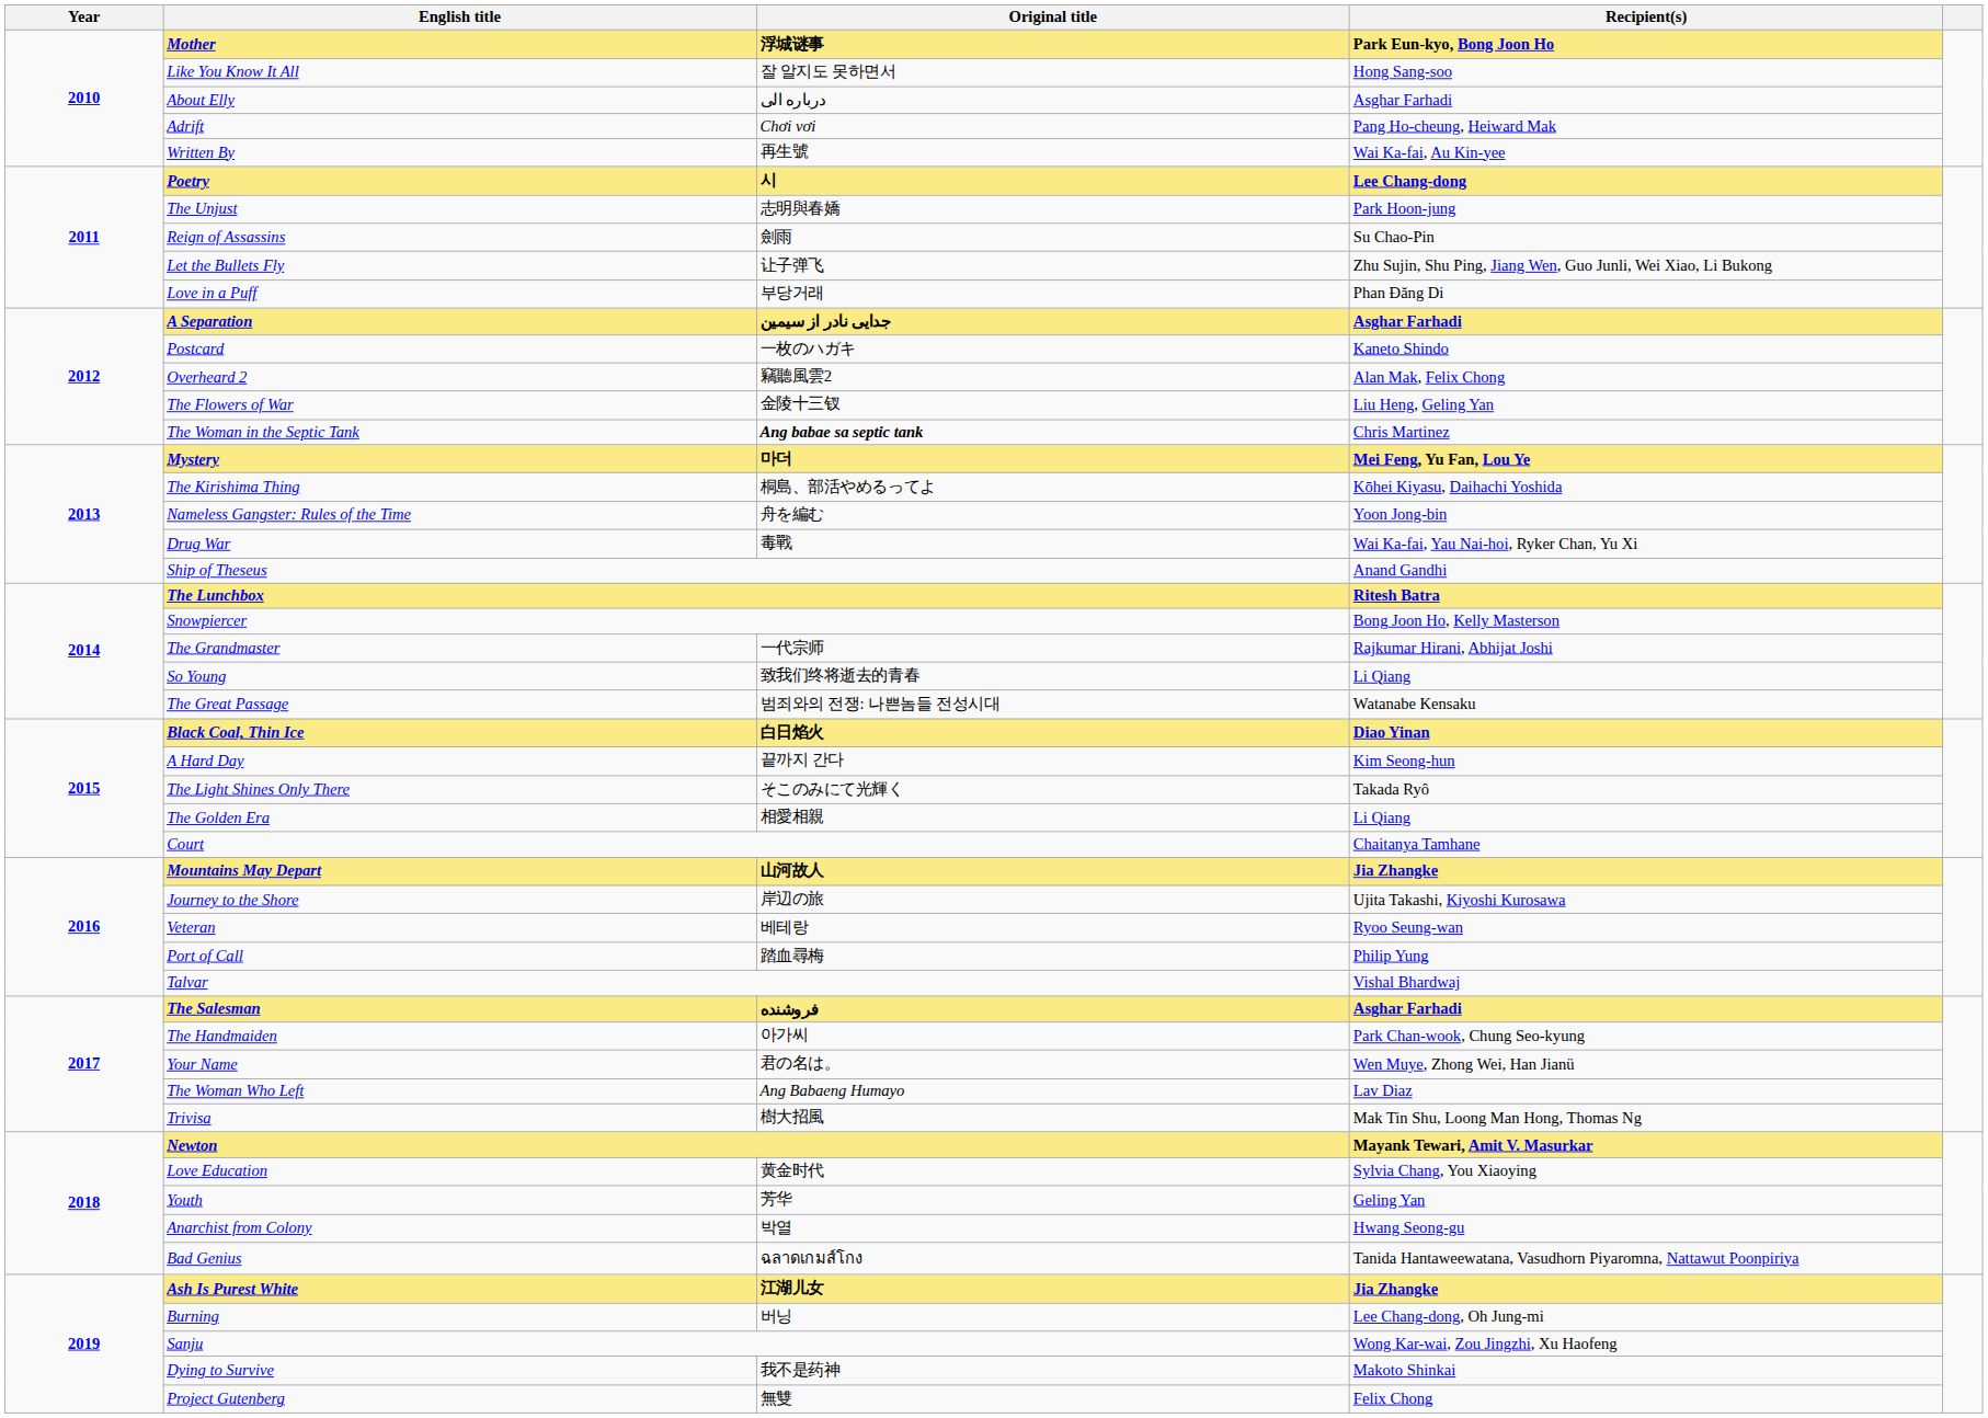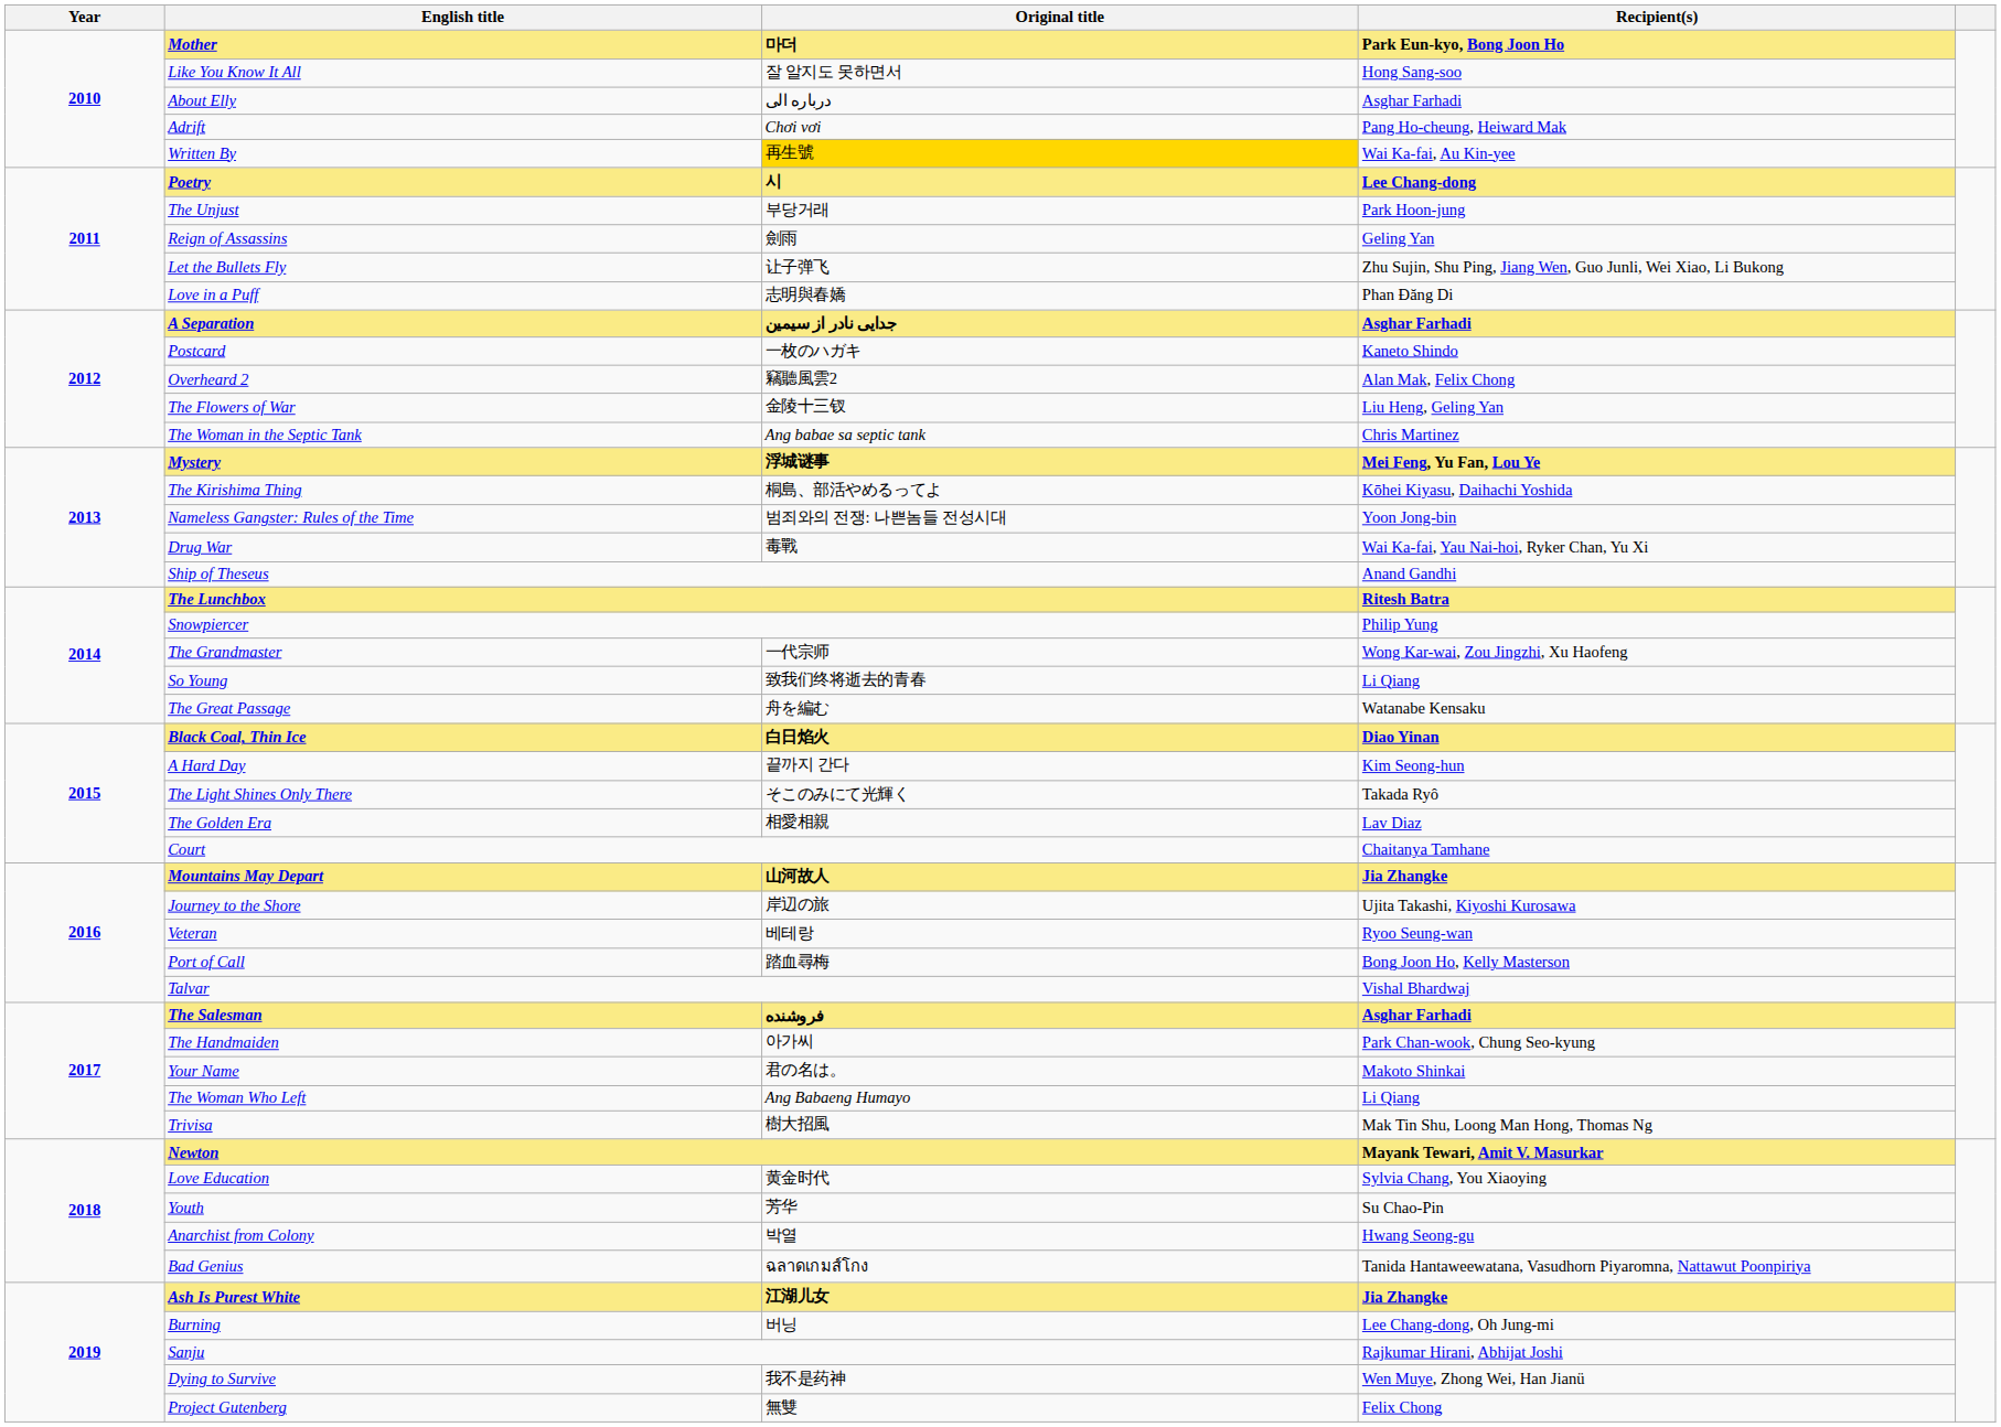Mother | Original title: 浮城谜事 -> 마더
Written By | Original title: no background -> gold background
The Unjust | Original title: 志明與春嬌 -> 부당거래
Reign of Assassins | Recipient(s): Su Chao-Pin -> Geling Yan
Love in a Puff | Original title: 부당거래 -> 志明與春嬌
The Woman in the Septic Tank | Original title: bold -> normal
Mystery | Original title: 마더 -> 浮城谜事
Nameless Gangster: Rules of the Time | Original title: 舟を編む -> 범죄와의 전쟁: 나쁜놈들 전성시대
Snowpiercer | Recipient(s): Bong Joon Ho, Kelly Masterson -> Philip Yung
The Grandmaster | Recipient(s): Rajkumar Hirani, Abhijat Joshi -> Wong Kar-wai, Zou Jingzhi, Xu Haofeng
The Great Passage | Original title: 범죄와의 전쟁: 나쁜놈들 전성시대 -> 舟を編む
The Golden Era | Recipient(s): Li Qiang -> Lav Diaz
Port of Call | Recipient(s): Philip Yung -> Bong Joon Ho, Kelly Masterson
Your Name | Recipient(s): Wen Muye, Zhong Wei, Han Jianü -> Makoto Shinkai
The Woman Who Left | Recipient(s): Lav Diaz -> Li Qiang
Youth | Recipient(s): Geling Yan -> Su Chao-Pin
Sanju | Recipient(s): Wong Kar-wai, Zou Jingzhi, Xu Haofeng -> Rajkumar Hirani, Abhijat Joshi
Dying to Survive | Recipient(s): Makoto Shinkai -> Wen Muye, Zhong Wei, Han Jianü
